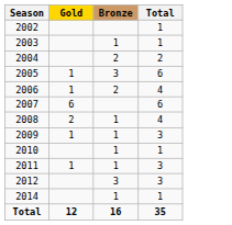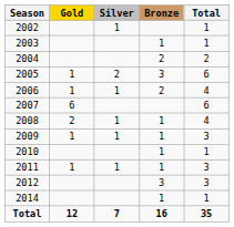+ column: Silver | 1 | 2 | 1 | 1 | 1 | 1 | 7
